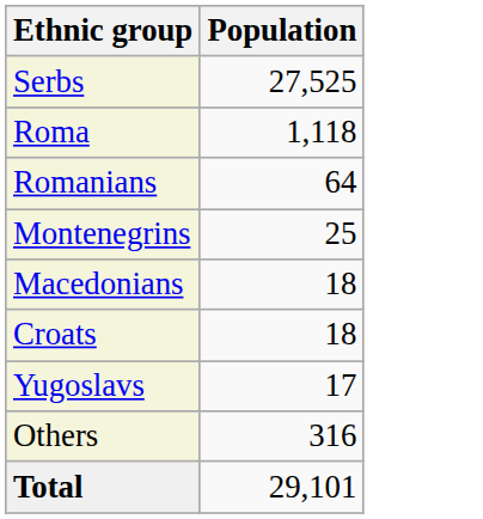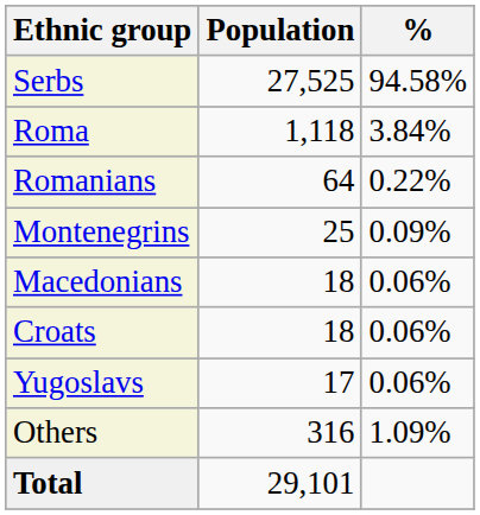+ column: % | 94.58% | 3.84% | 0.22% | 0.09% | 0.06% | 0.06% | 0.06% | 1.09%
